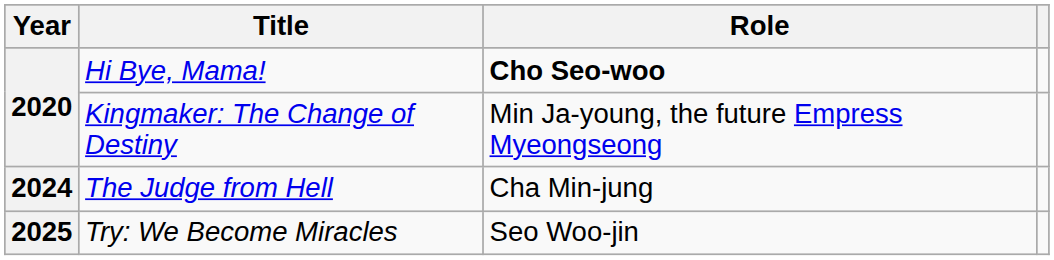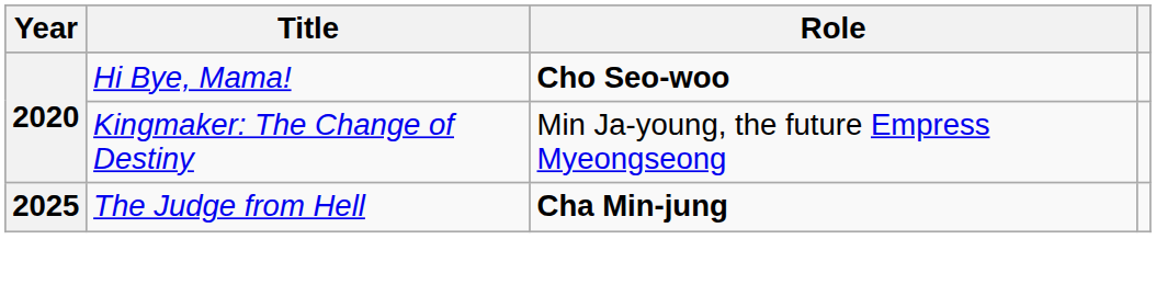The Judge from Hell | Year: 2024 -> 2025
The Judge from Hell | Role: normal -> bold
- row: 2025 | Try: We Become Miracles | Seo Woo-jin
